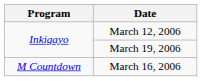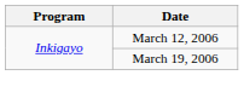- row: M Countdown | March 16, 2006
